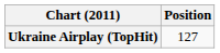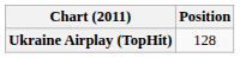Ukraine Airplay (TopHit) | Position: 127 -> 128
